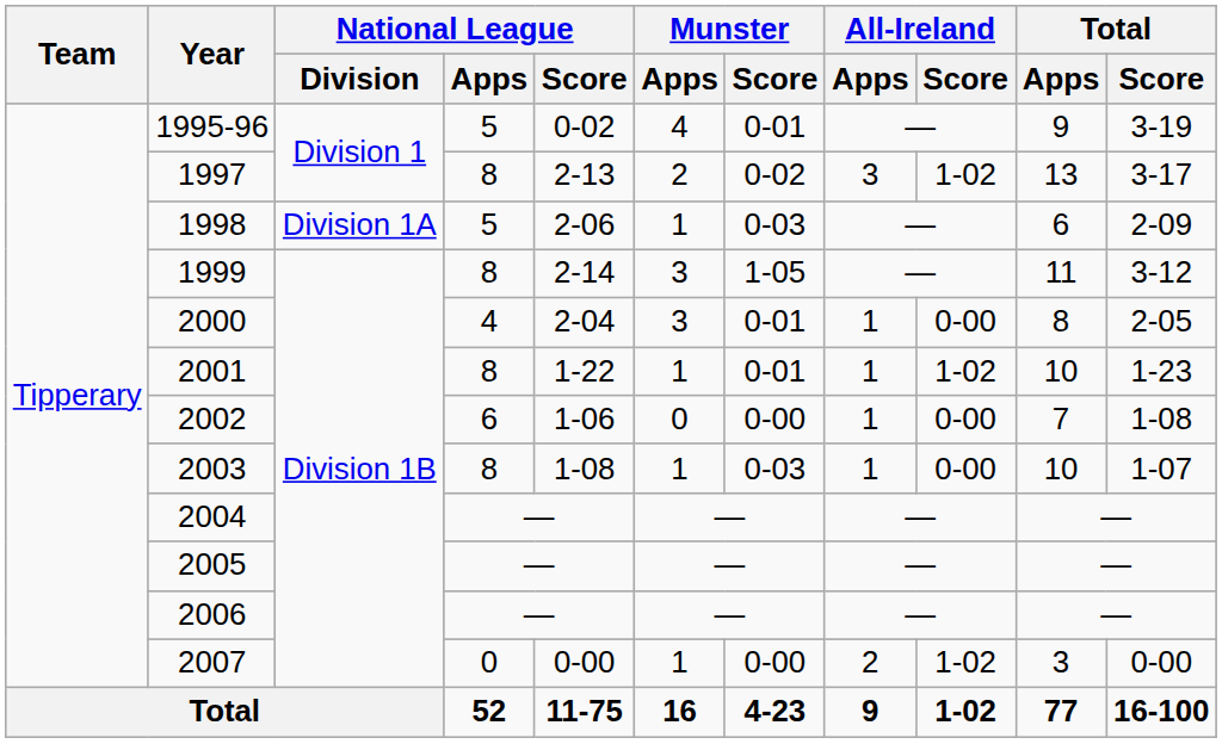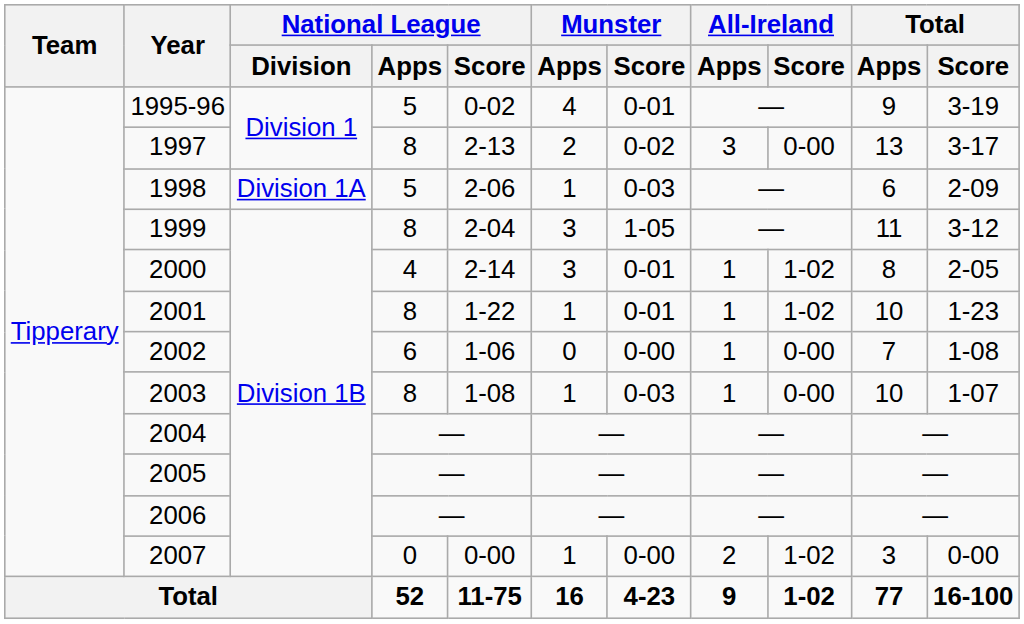1997 | All-Ireland / Score: 1-02 -> 0-00
1999 | National League / Score: 2-14 -> 2-04
2000 | National League / Score: 2-04 -> 2-14
2000 | All-Ireland / Score: 0-00 -> 1-02
